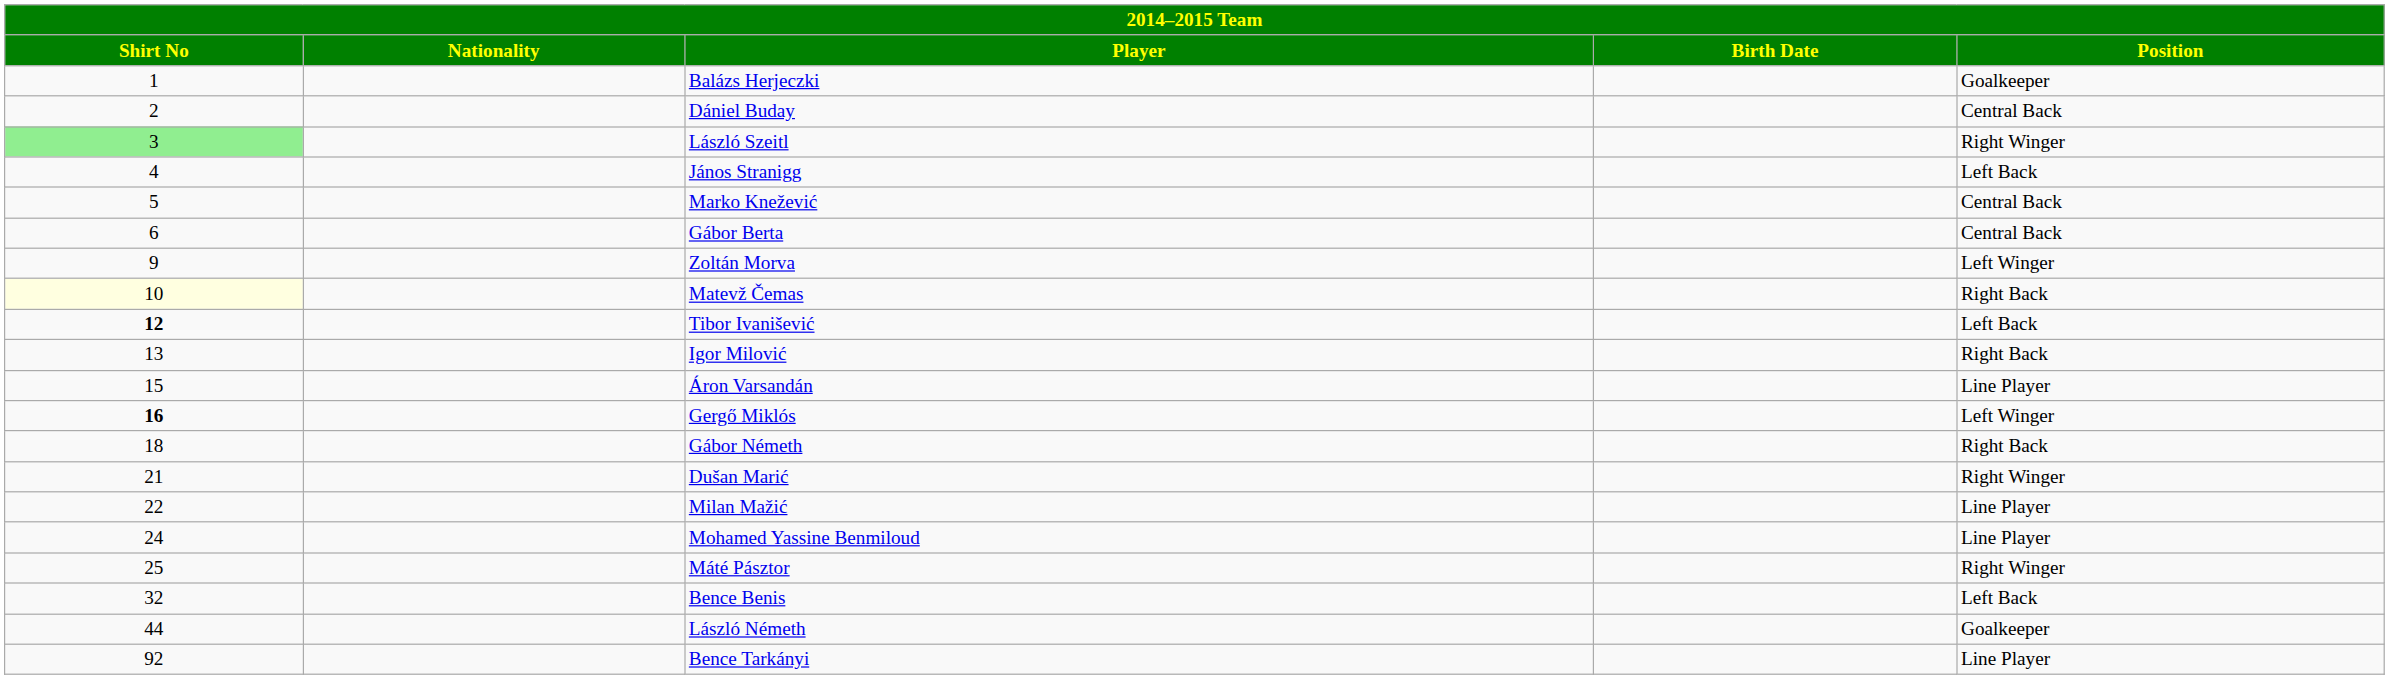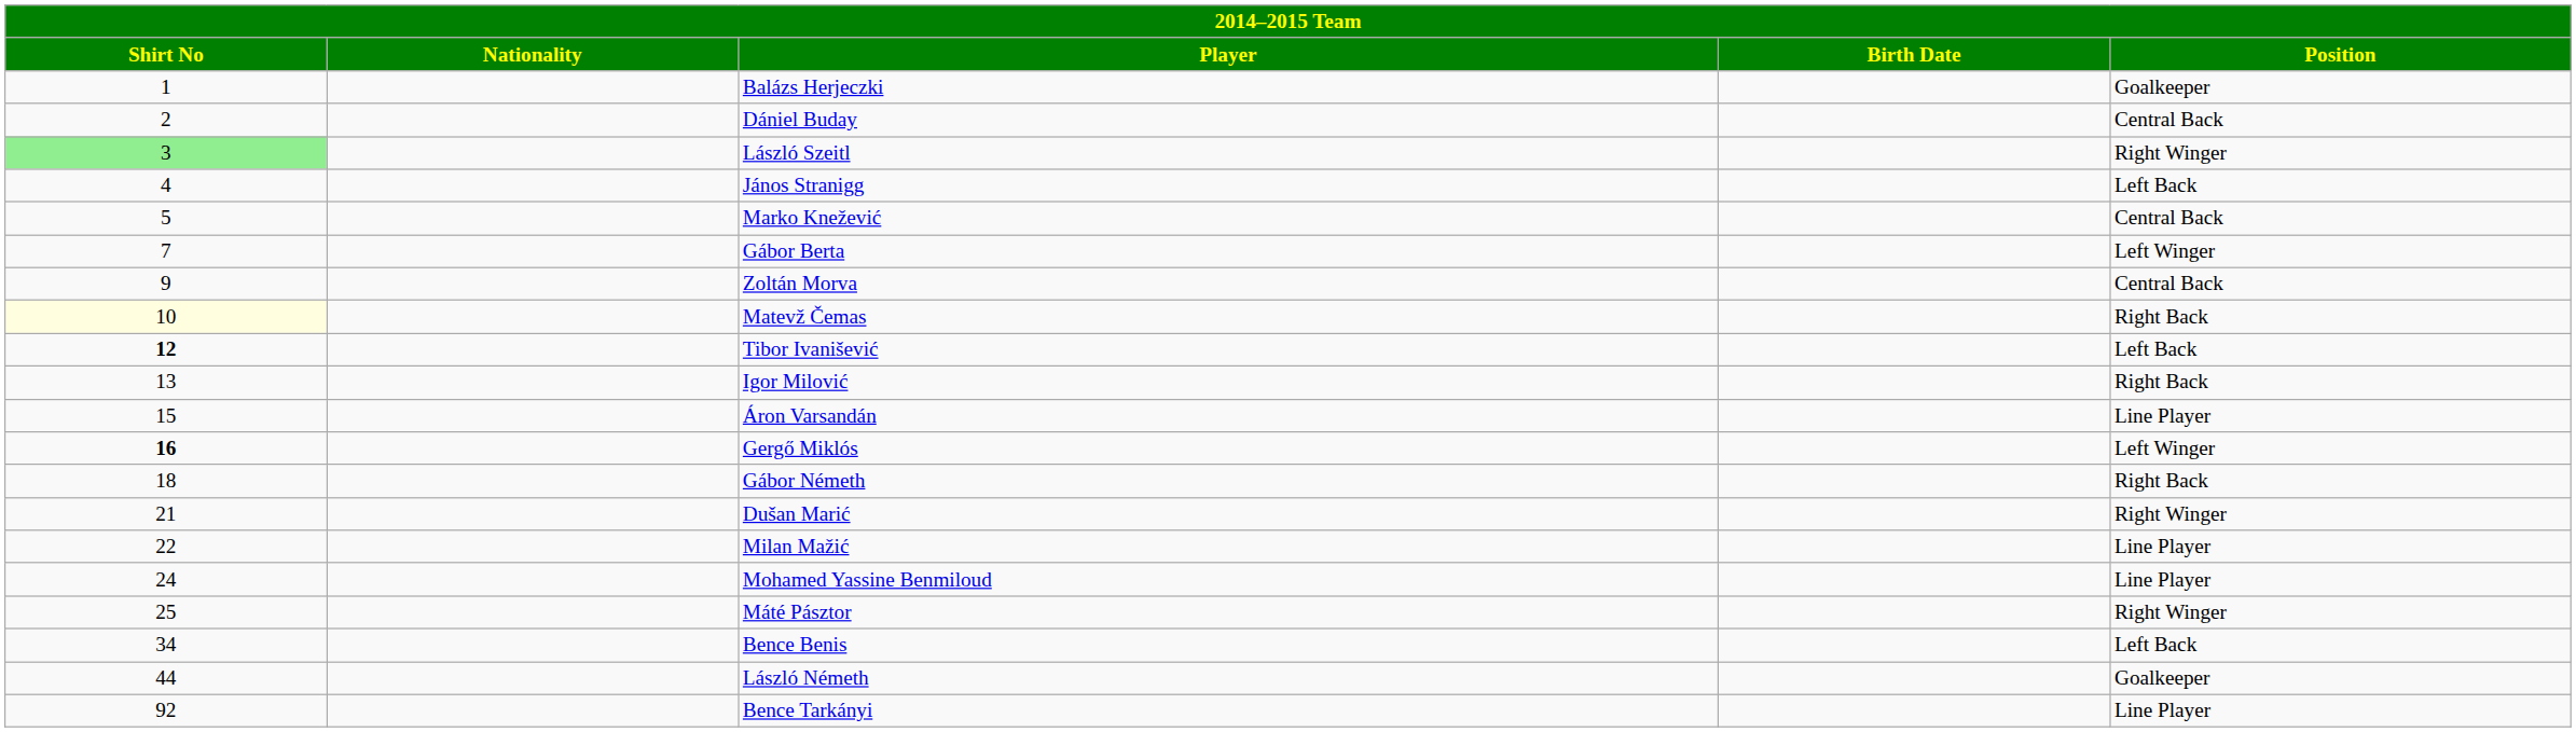Gábor Berta | Shirt No: 6 -> 7
Gábor Berta | Position: Central Back -> Left Winger
Zoltán Morva | Position: Left Winger -> Central Back
Bence Benis | Shirt No: 32 -> 34
